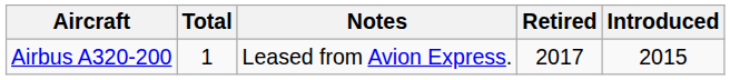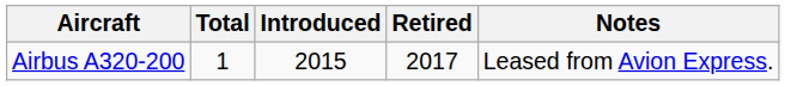columns swapped: Introduced <-> Notes
